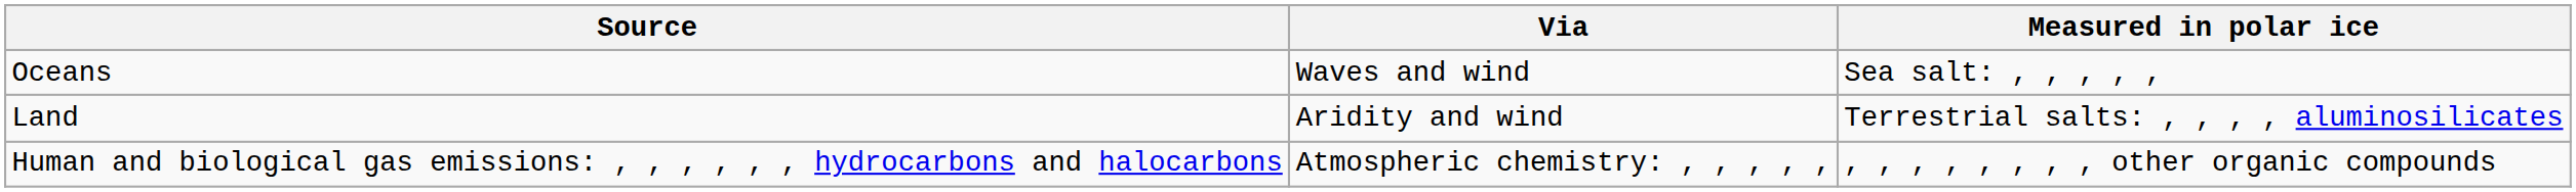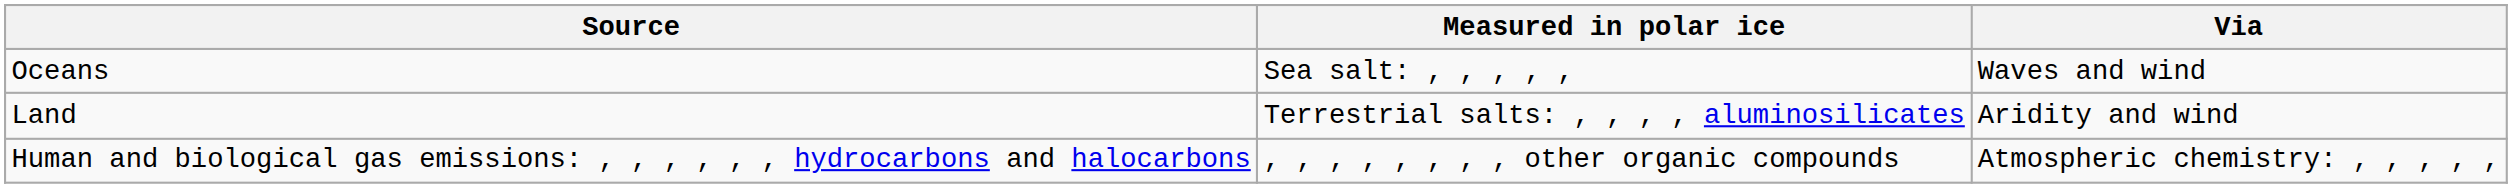columns swapped: Via <-> Measured in polar ice
